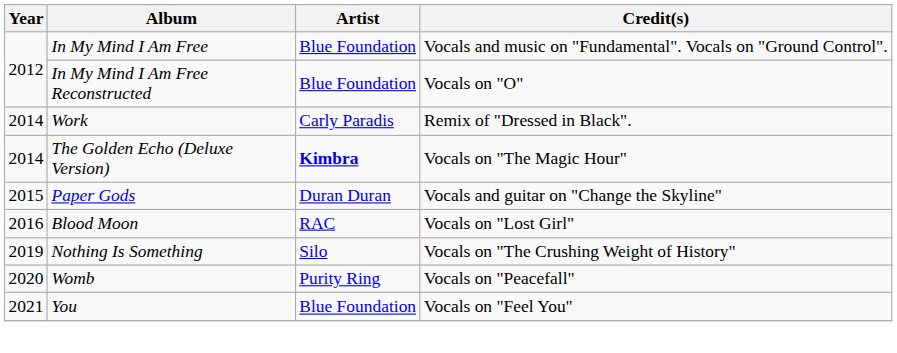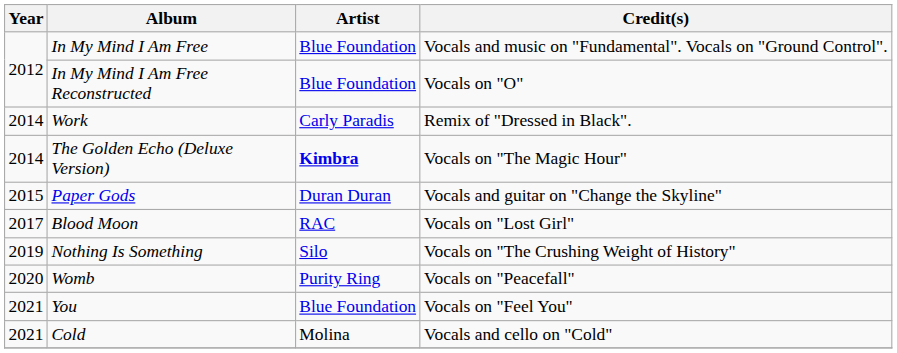Blood Moon | Year: 2016 -> 2017
+ row: 2021 | Cold | Molina | Vocals and cello on "Cold"
